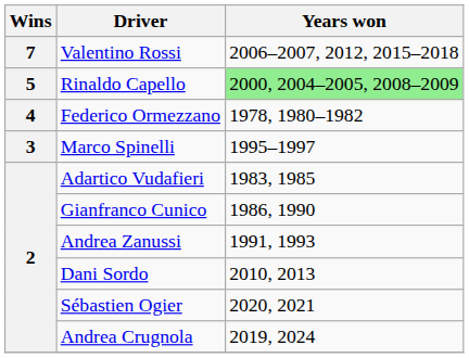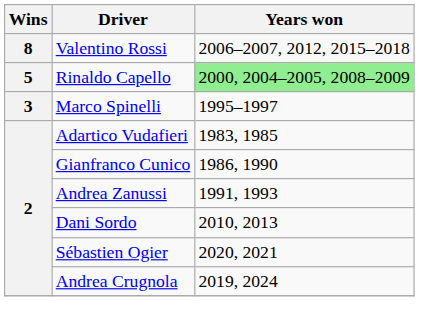Valentino Rossi | Wins: 7 -> 8
- row: 4 | Federico Ormezzano | 1978, 1980–1982
